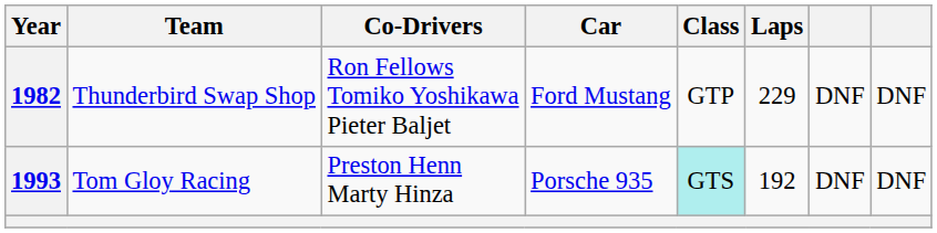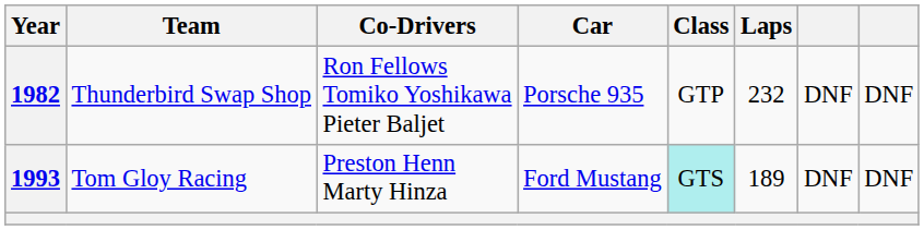1982 | Car: Ford Mustang -> Porsche 935
1982 | Laps: 229 -> 232
1993 | Car: Porsche 935 -> Ford Mustang
1993 | Laps: 192 -> 189
